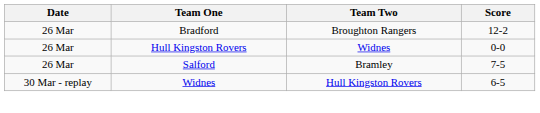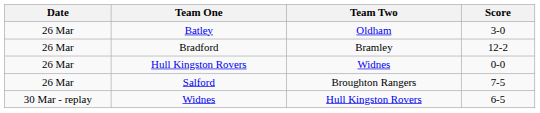+ row: 26 Mar | Batley | Oldham | 3-0
Bradford | Team Two: Broughton Rangers -> Bramley
Salford | Team Two: Bramley -> Broughton Rangers
